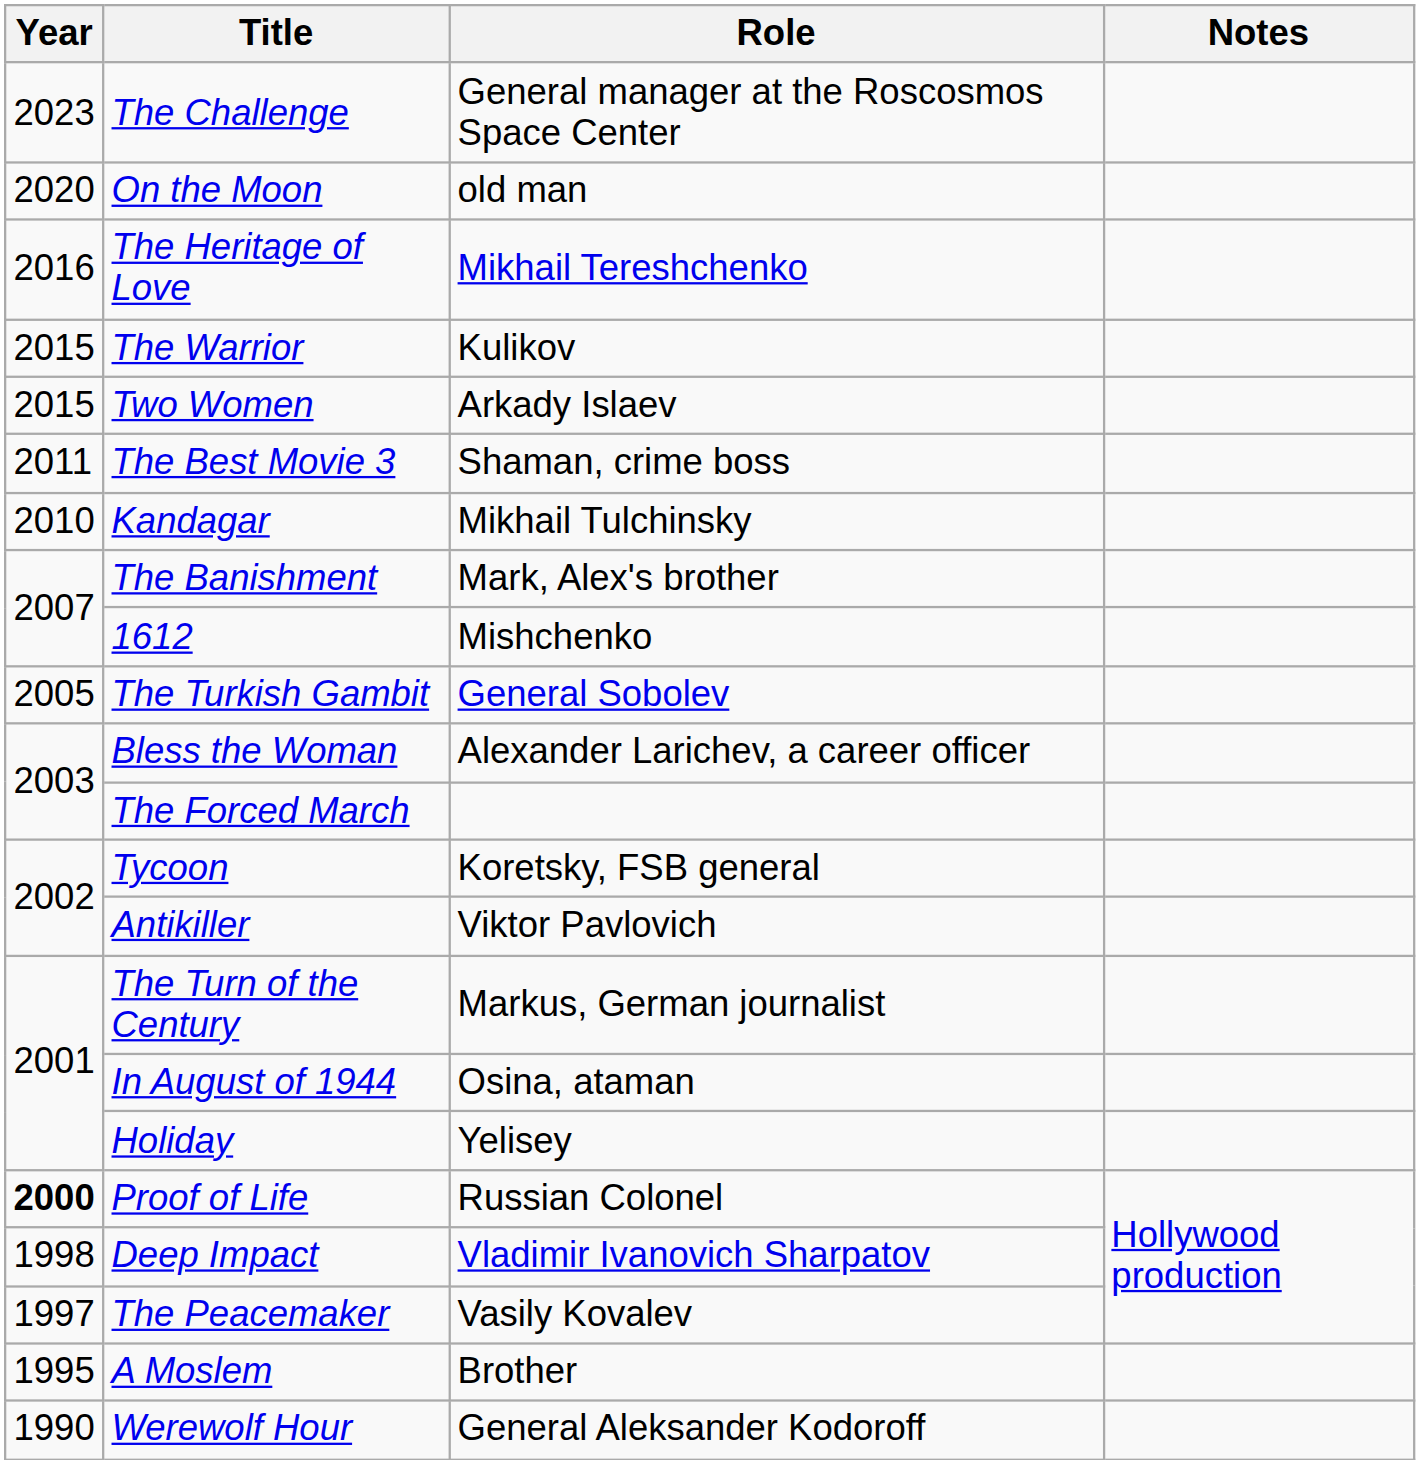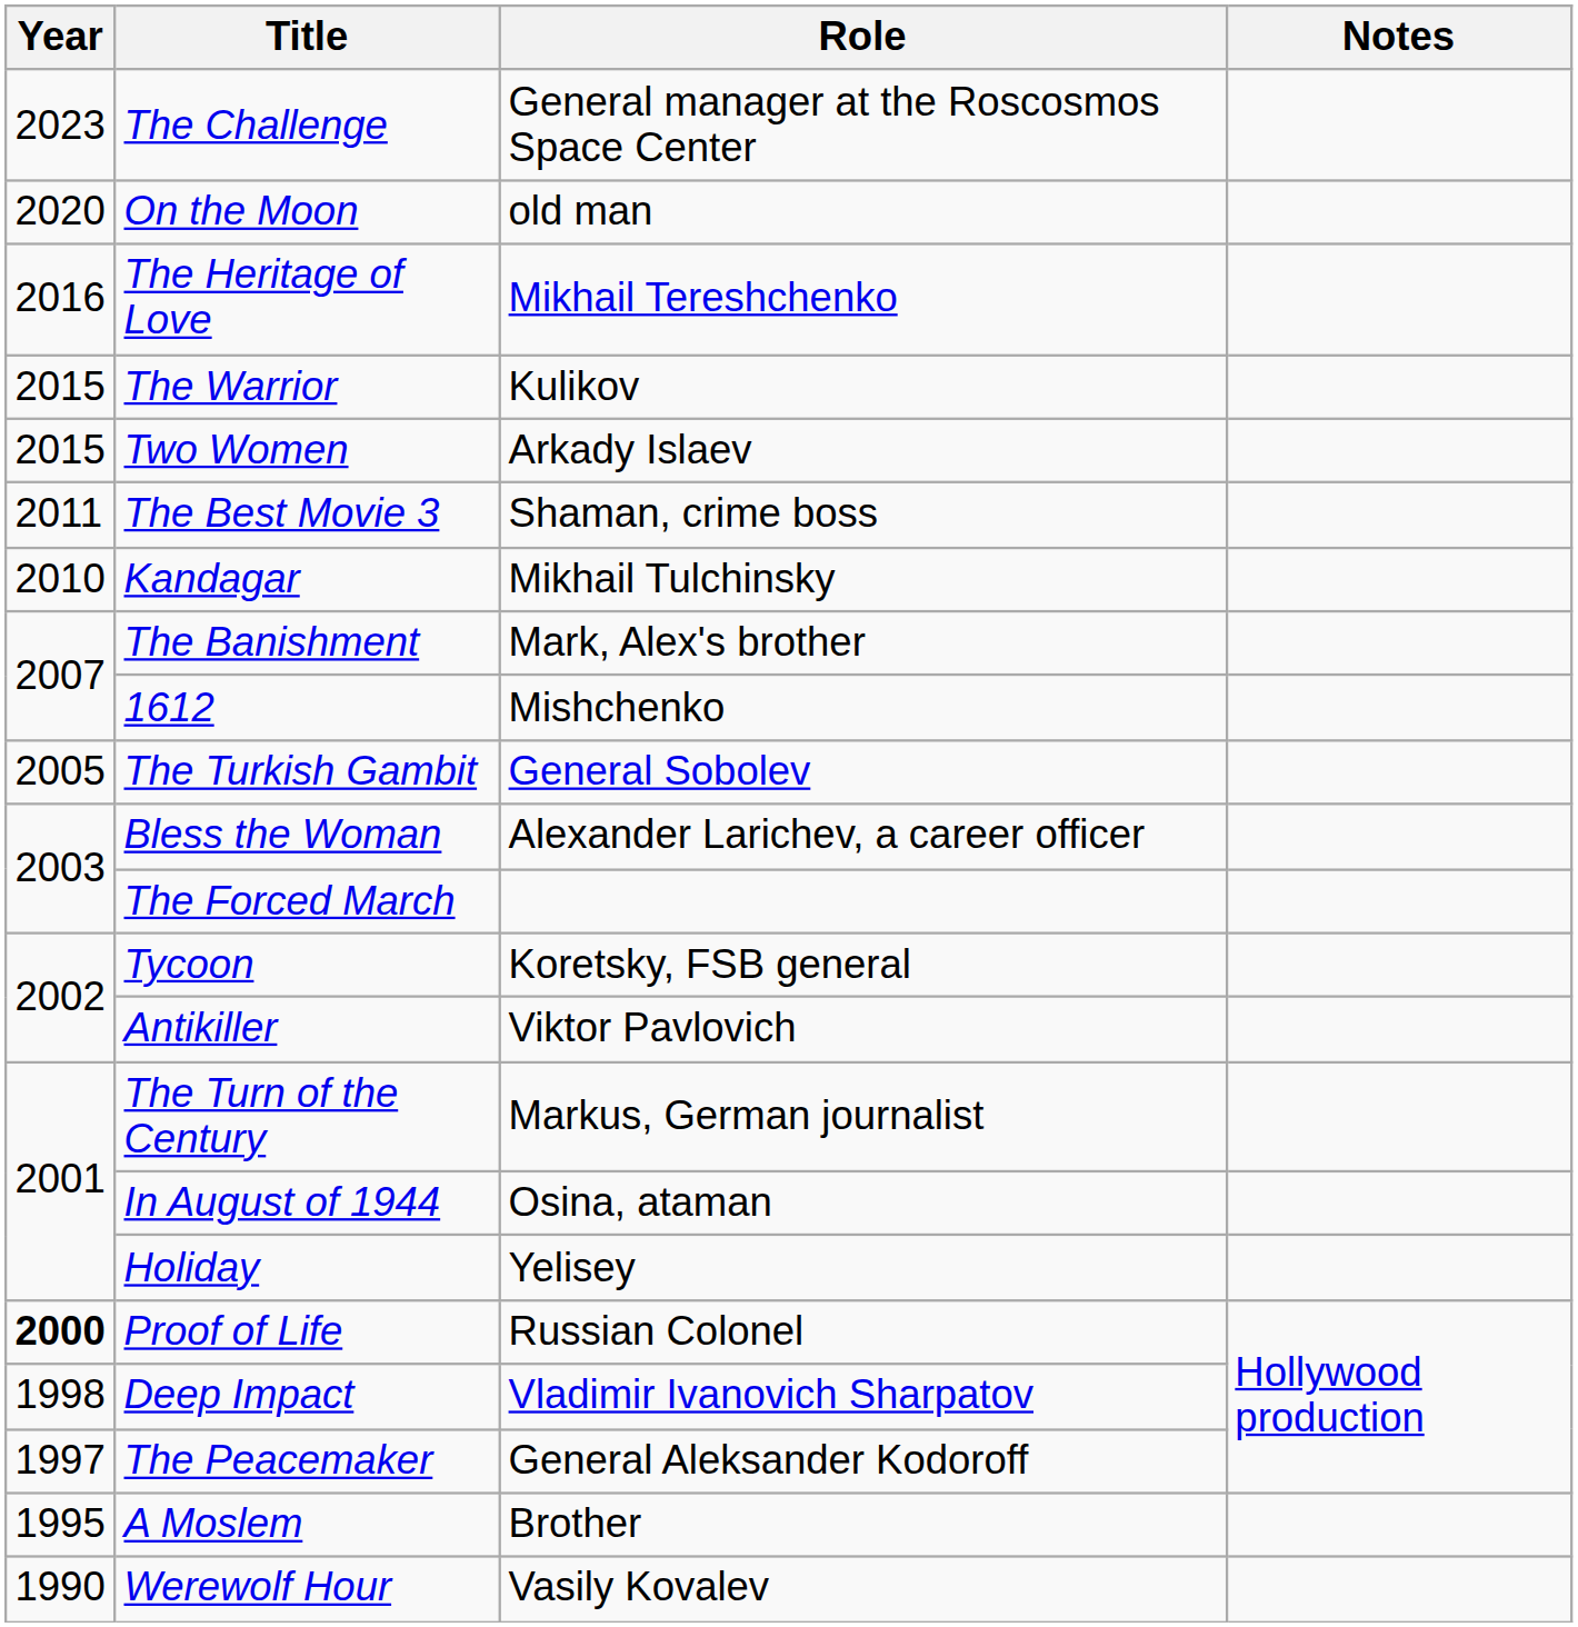The Peacemaker | Role: Vasily Kovalev -> General Aleksander Kodoroff
Werewolf Hour | Role: General Aleksander Kodoroff -> Vasily Kovalev
